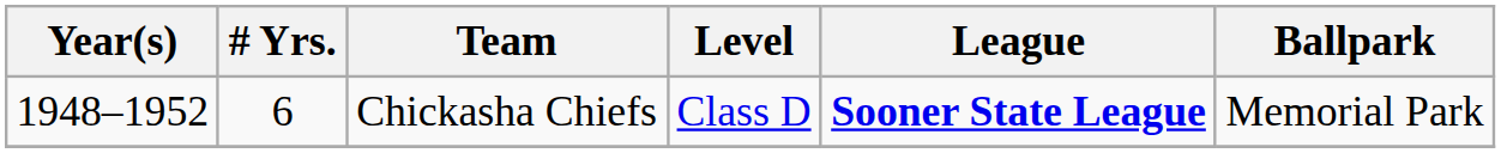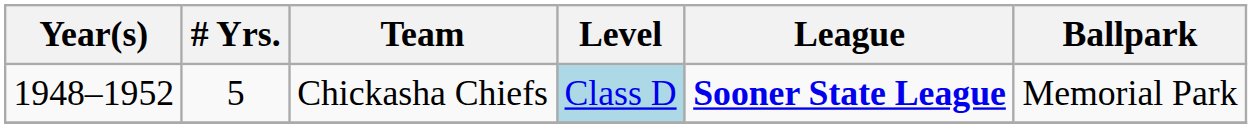Chickasha Chiefs | # Yrs.: 6 -> 5
Chickasha Chiefs | Level: no background -> lightblue background
